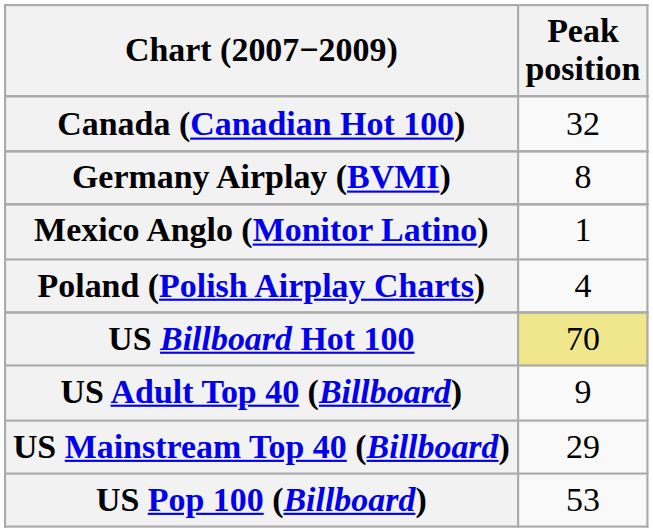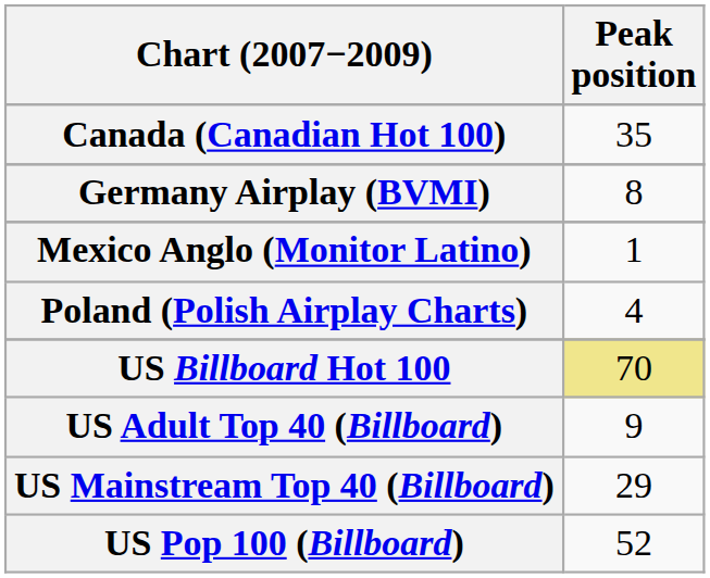Canada (Canadian Hot 100) | Peak position: 32 -> 35
US Pop 100 (Billboard) | Peak position: 53 -> 52
